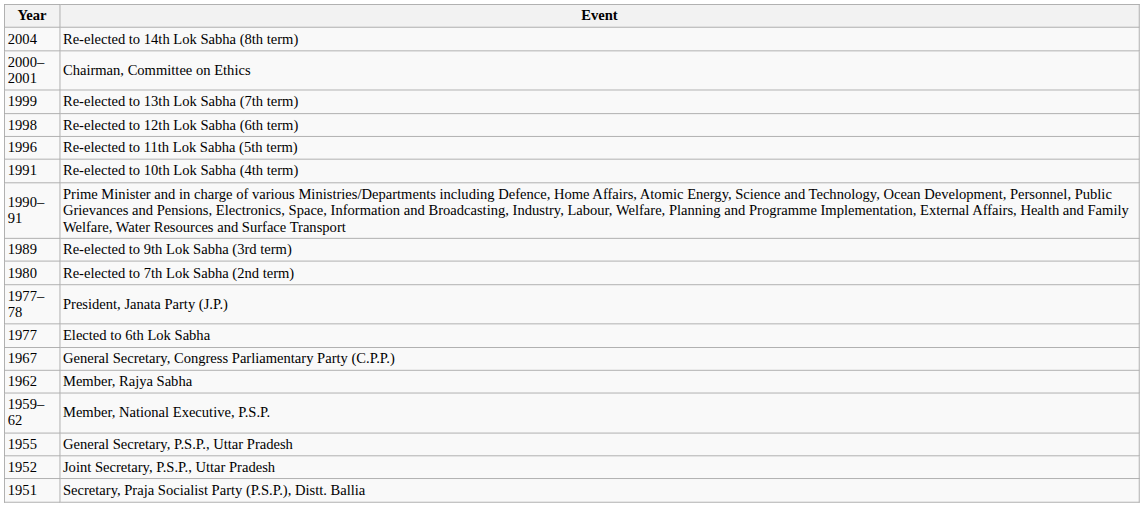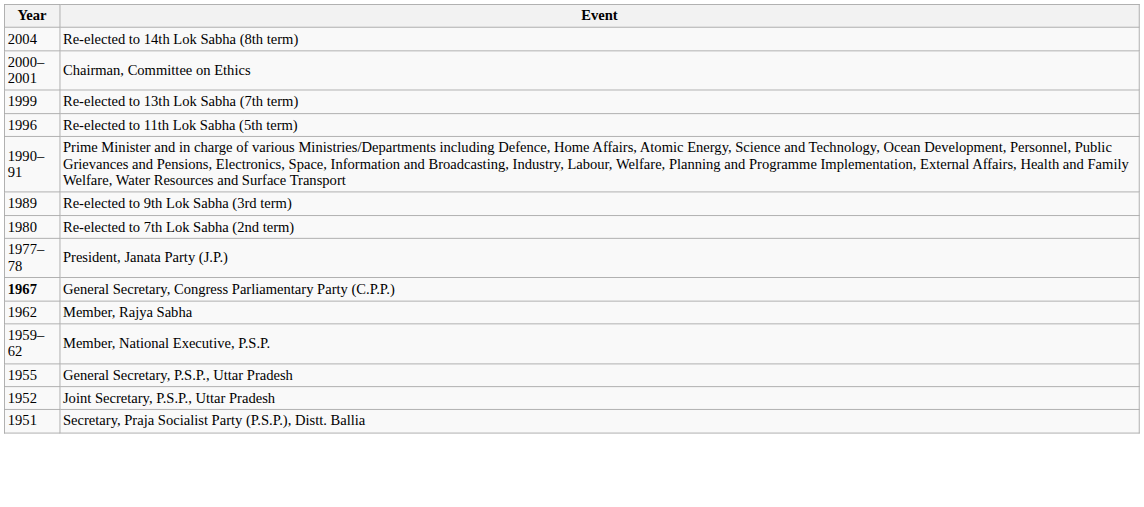- row: 1998 | Re-elected to 12th Lok Sabha (6th term)
- row: 1991 | Re-elected to 10th Lok Sabha (4th term)
- row: 1977 | Elected to 6th Lok Sabha
General Secretary, Congress Parliamentary Party (C.P.P.) | Year: normal -> bold
